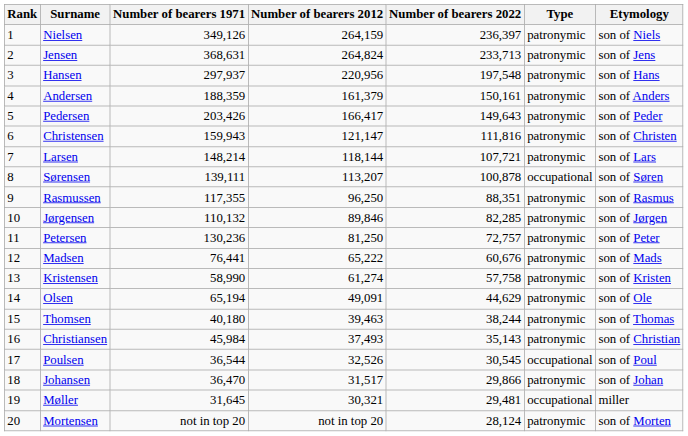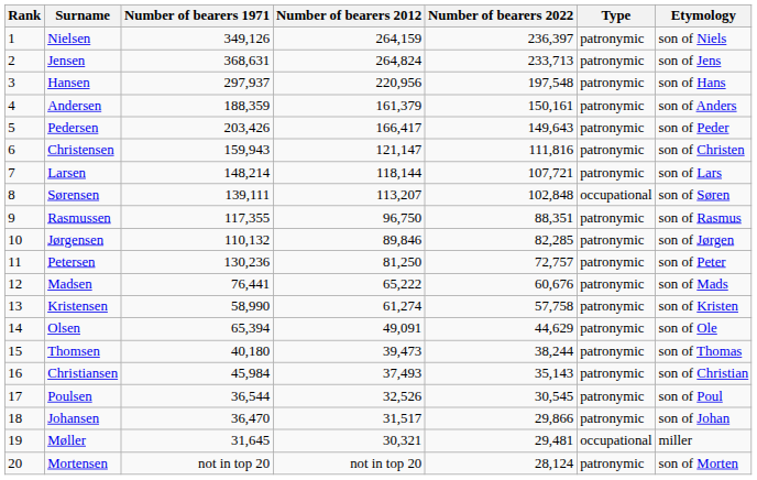Sørensen | Number of bearers 2022: 100,878 -> 102,848
Rasmussen | Number of bearers 2012: 96,250 -> 96,750
Olsen | Number of bearers 1971: 65,194 -> 65,394
Thomsen | Number of bearers 2012: 39,463 -> 39,473
Poulsen | Type: occupational -> patronymic
